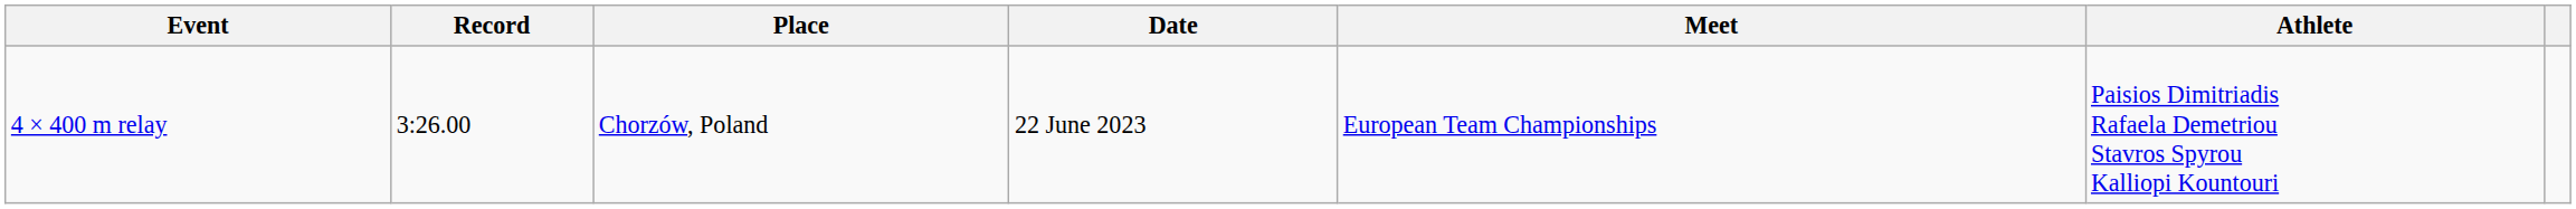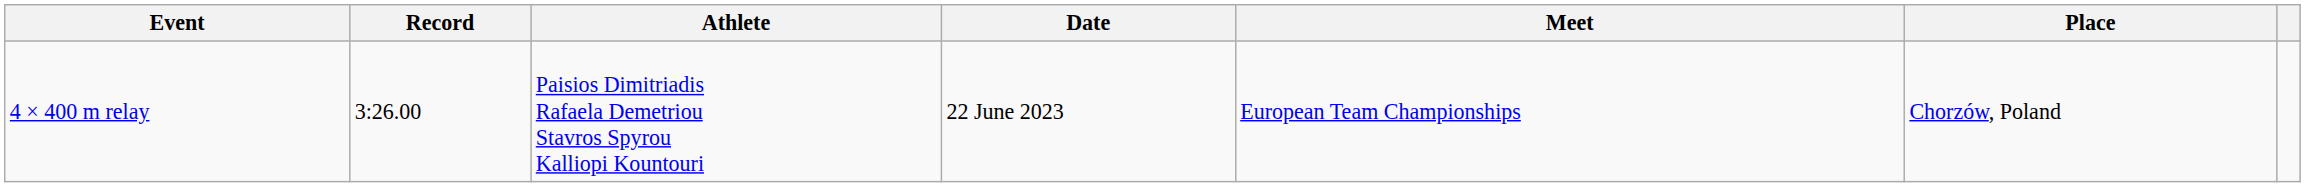columns swapped: Athlete <-> Place
